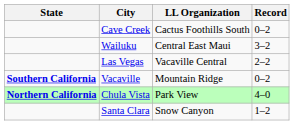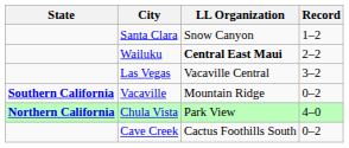rows swapped: Cave Creek <-> Santa Clara
Wailuku | LL Organization: normal -> bold
Wailuku | Record: 3–2 -> 2–2
Las Vegas | Record: 2–2 -> 3–2
